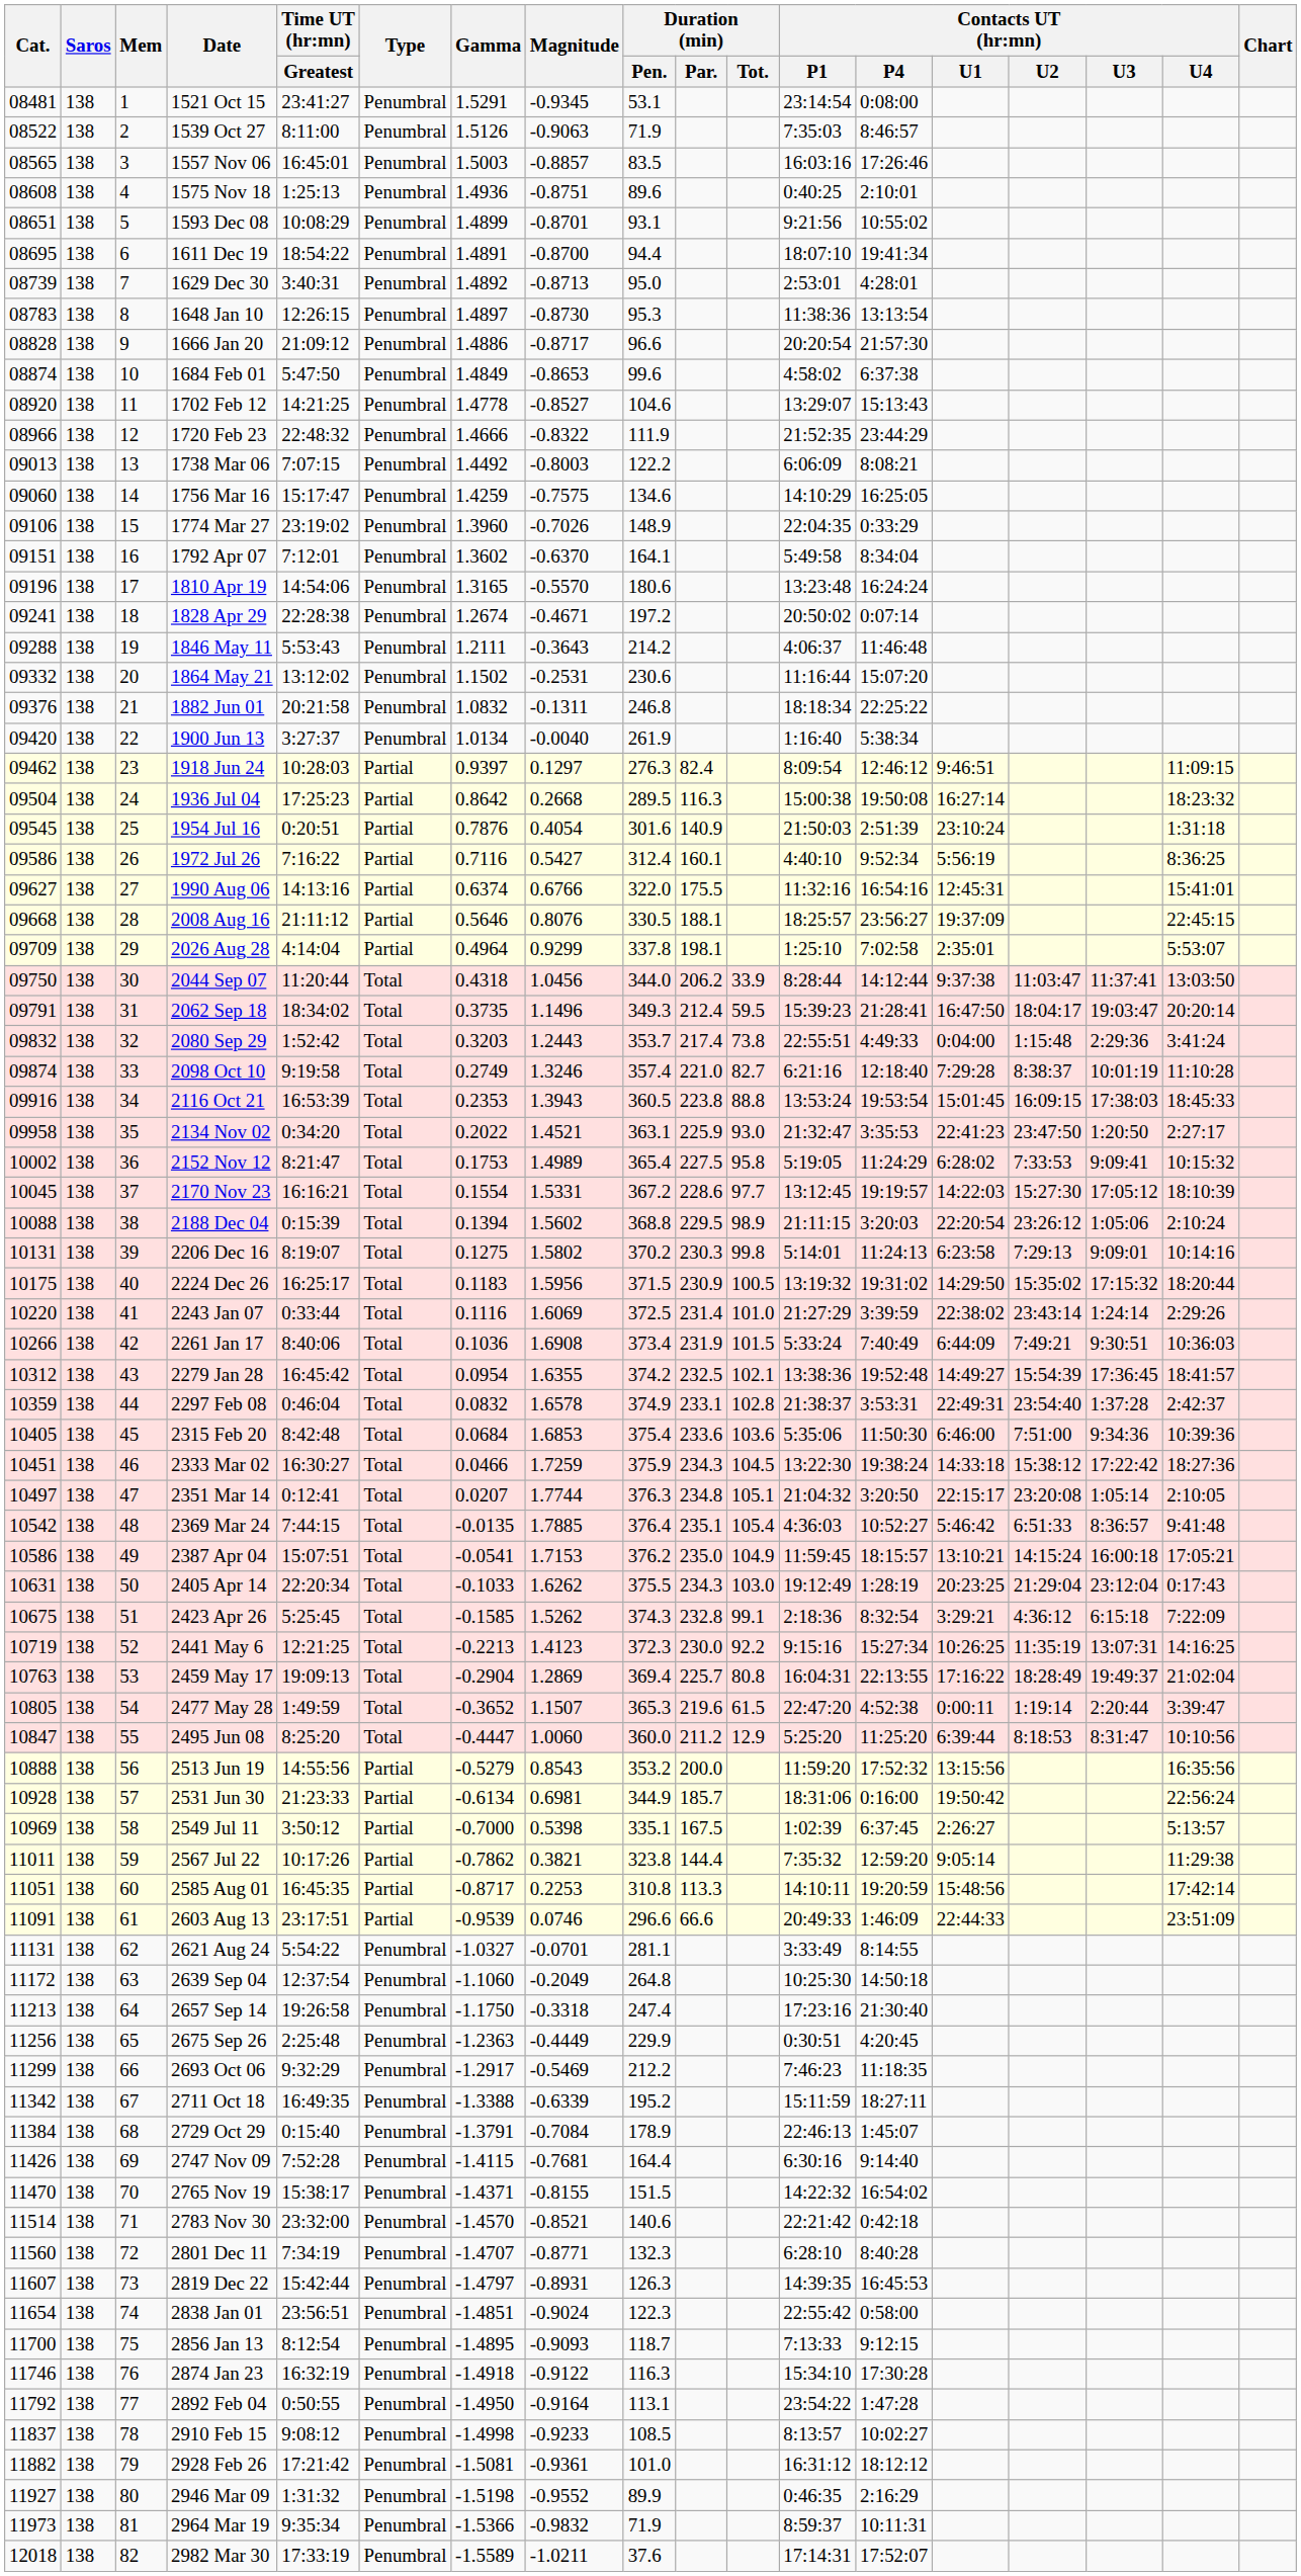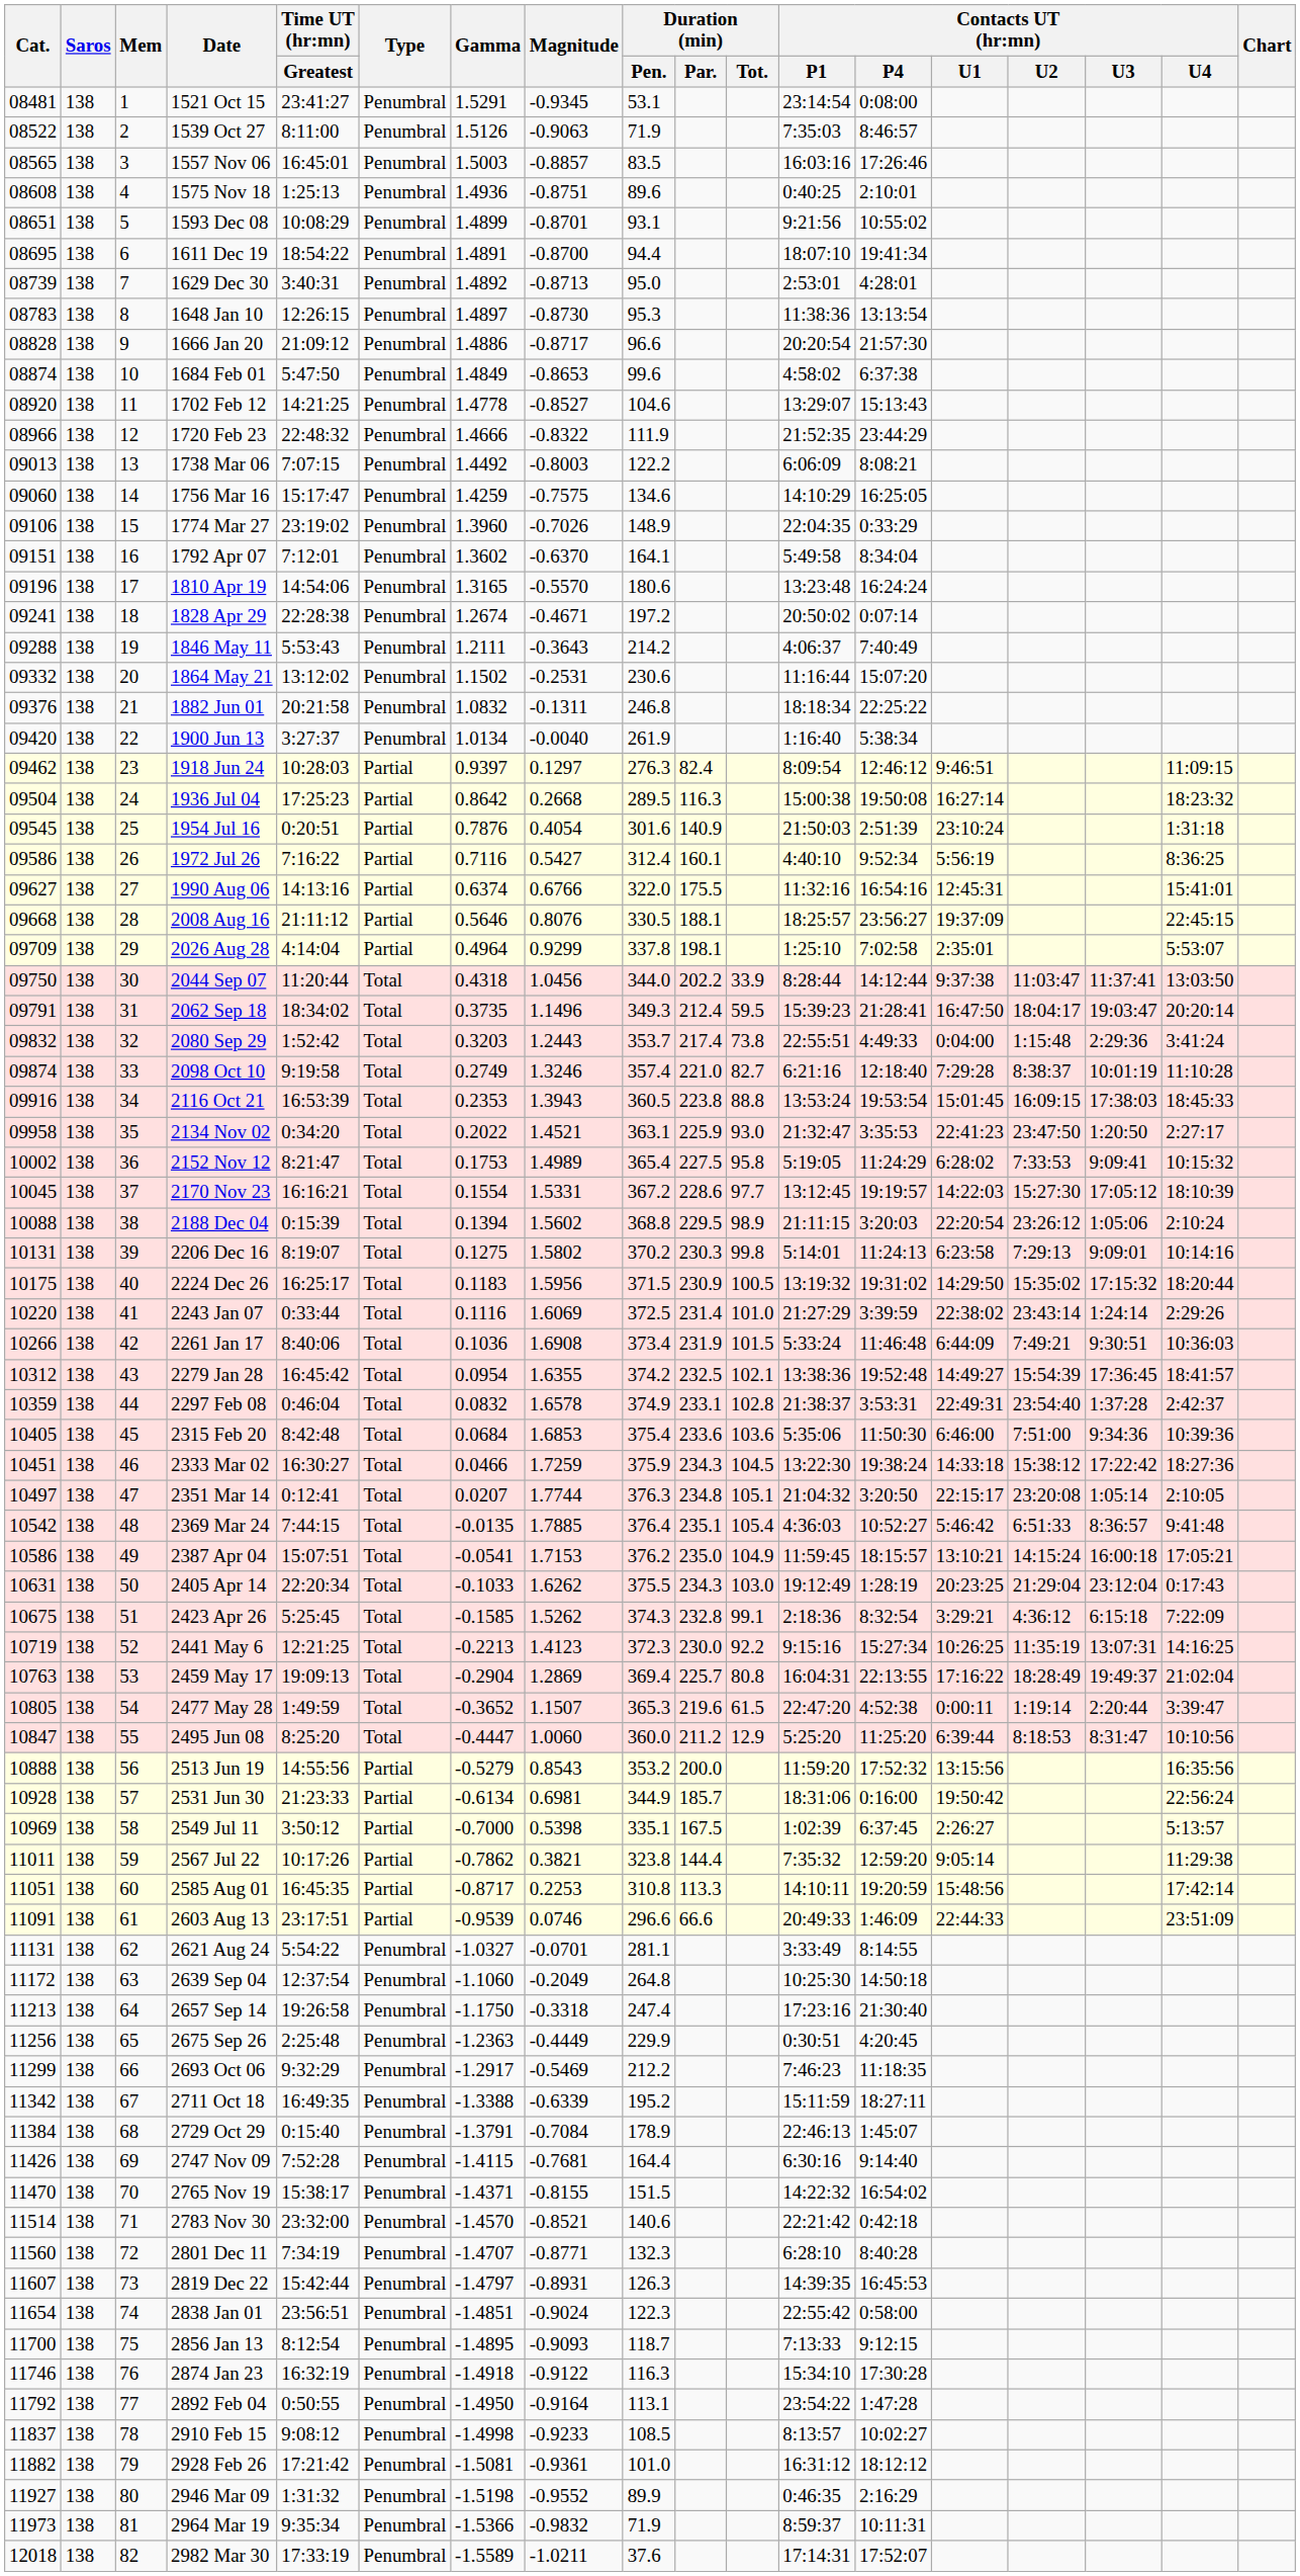1846 May 11 | Contacts UT (hr:mn) / P4: 11:46:48 -> 7:40:49
2044 Sep 07 | Duration (min) / Par.: 206.2 -> 202.2
2261 Jan 17 | Contacts UT (hr:mn) / P4: 7:40:49 -> 11:46:48
